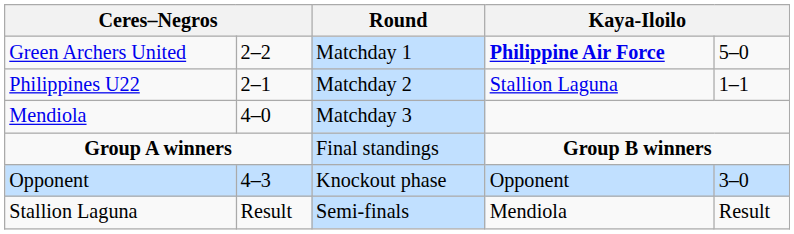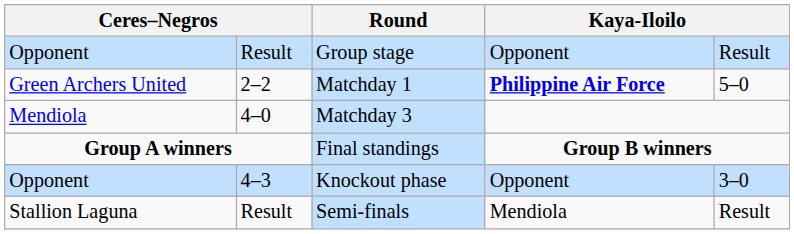+ row: Opponent | Result | Group stage | Opponent | Result
- row: Philippines U22 | 2–1 | Matchday 2 | Stallion Laguna | 1–1
